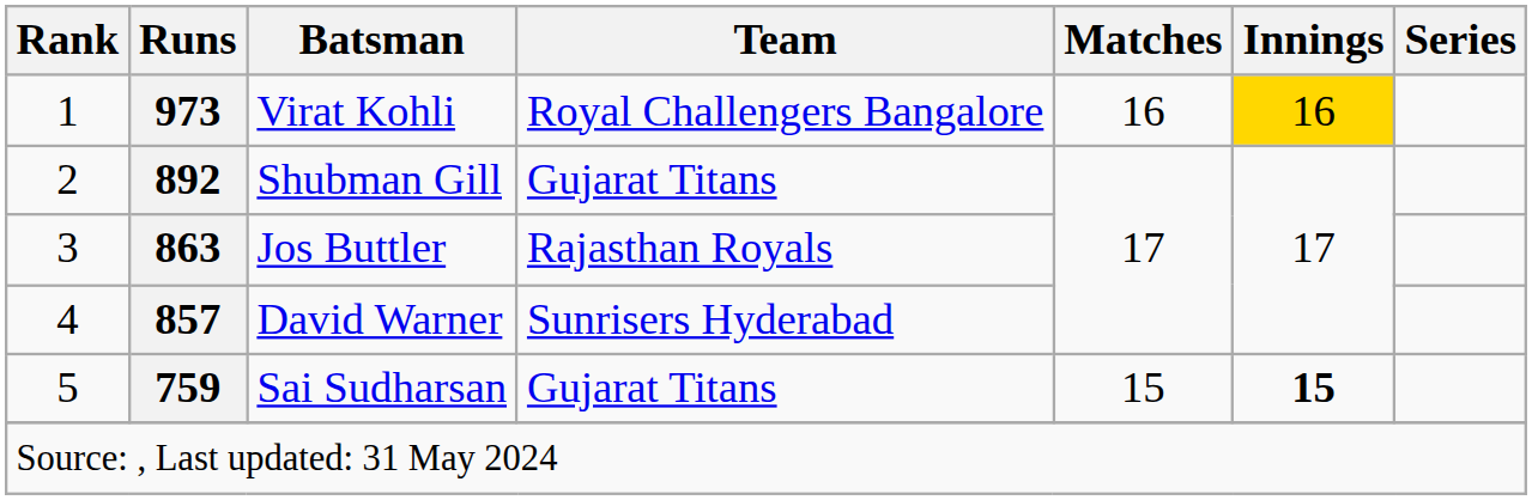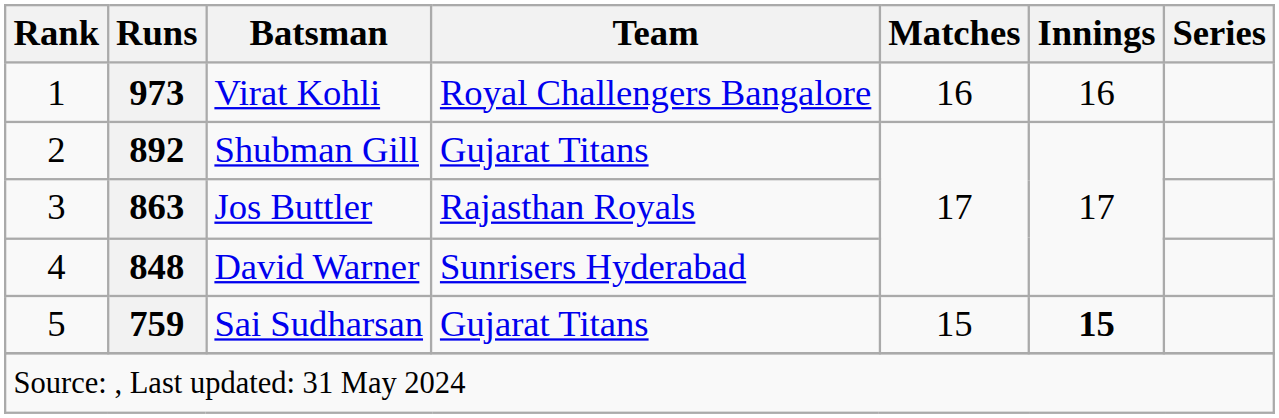Virat Kohli | Innings: gold background -> no background
David Warner | Runs: 857 -> 848
